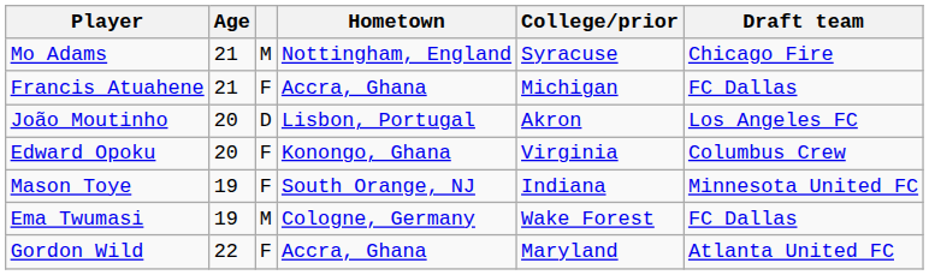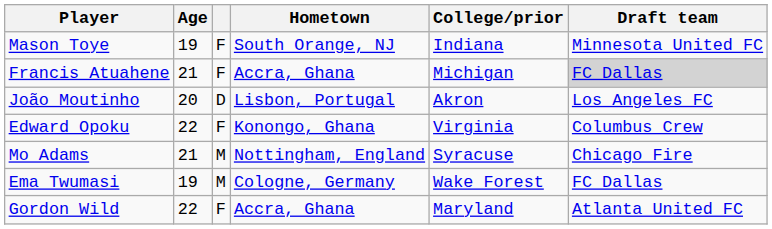rows swapped: Mo Adams <-> Mason Toye
Francis Atuahene | Draft team: no background -> lightgrey background
Edward Opoku | Age: 20 -> 22
